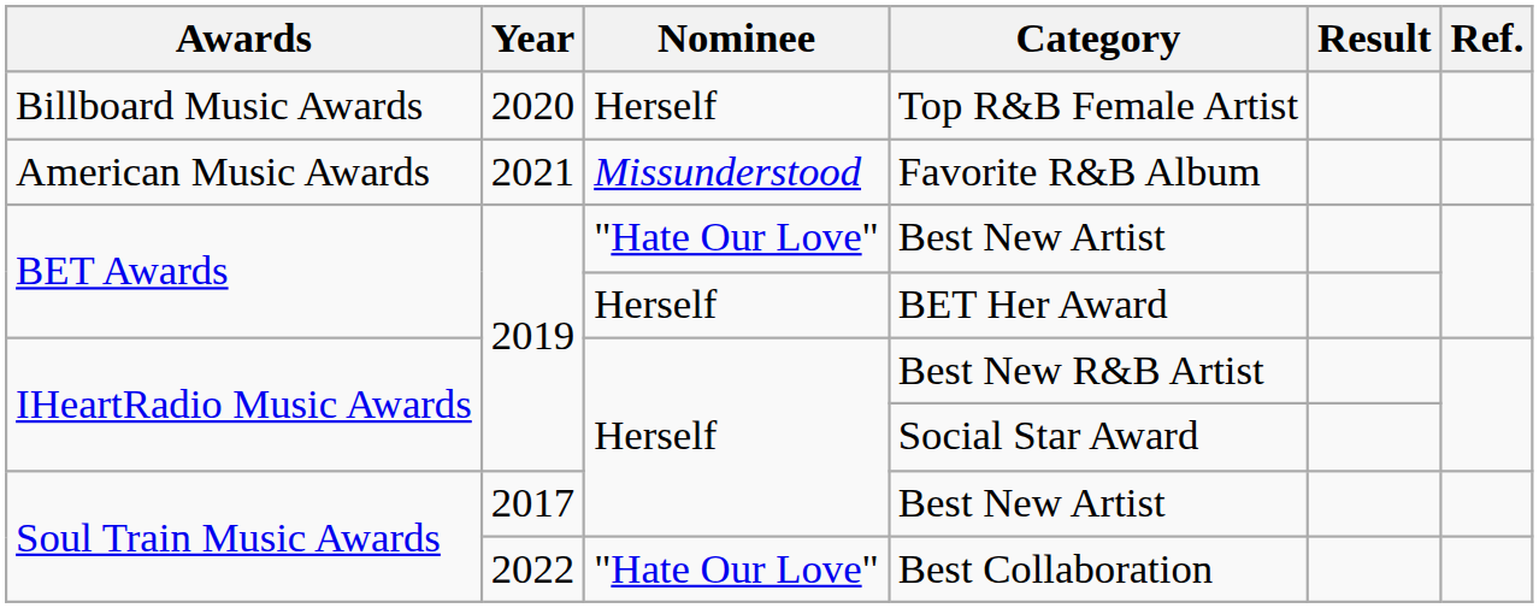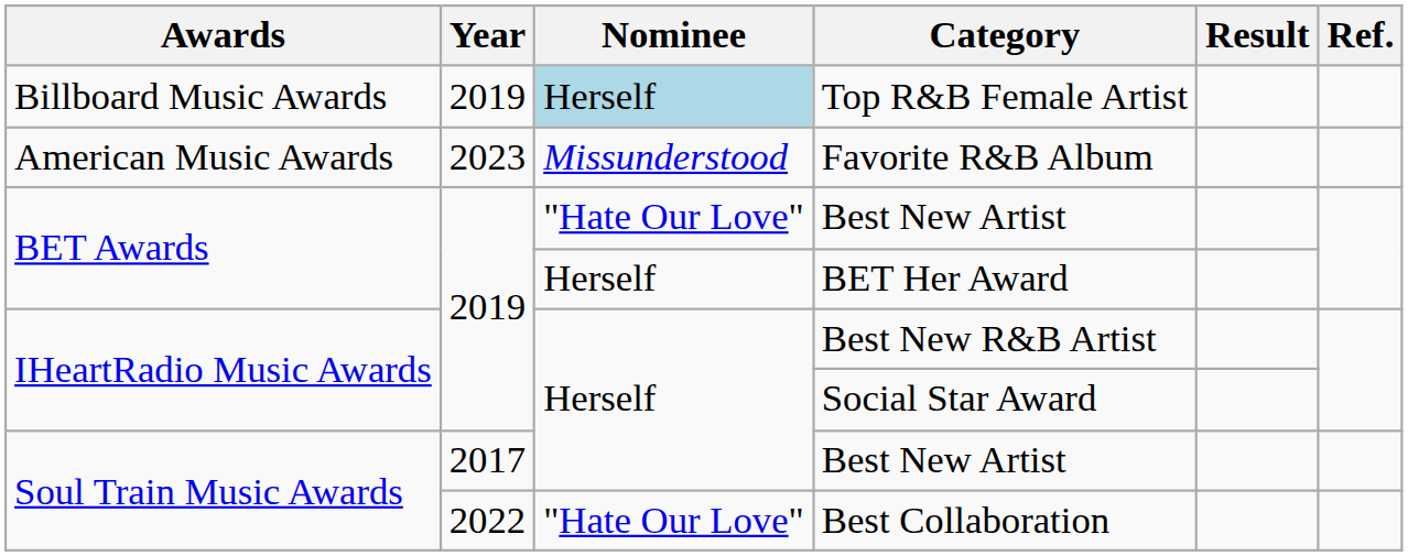Top R&B Female Artist | Year: 2020 -> 2019
Top R&B Female Artist | Nominee: no background -> lightblue background
Favorite R&B Album | Year: 2021 -> 2023
